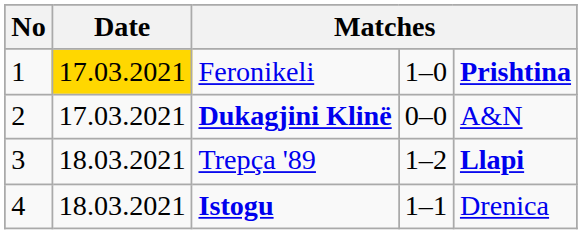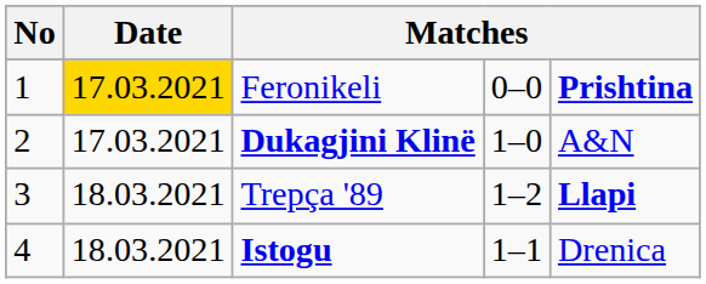Feronikeli | column 4: 1–0 -> 0–0
Dukagjini Klinë | column 4: 0–0 -> 1–0
